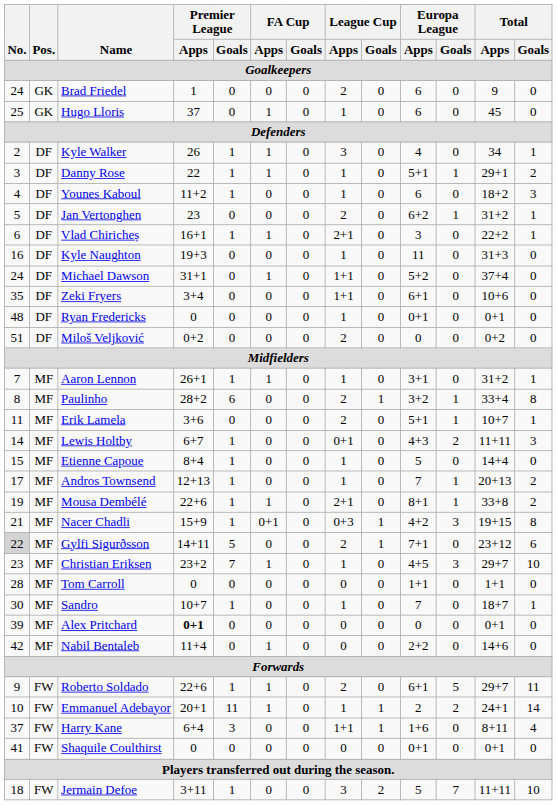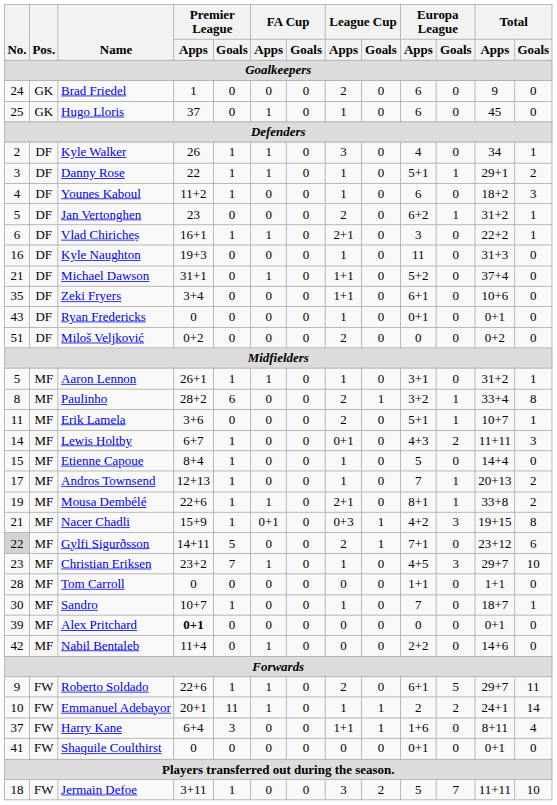Michael Dawson | No.: 24 -> 21
Ryan Fredericks | No.: 48 -> 43
Aaron Lennon | No.: 7 -> 5
